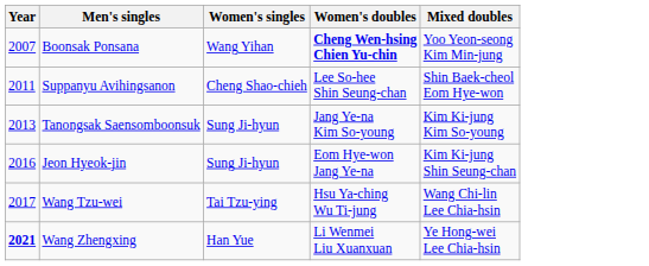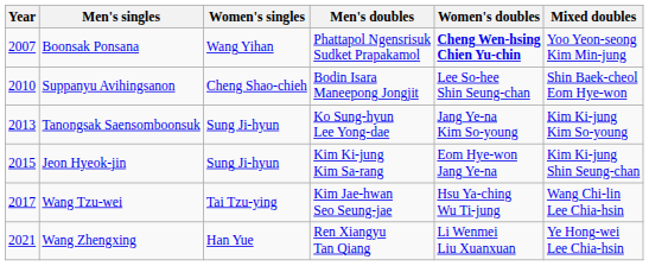+ column: Men's doubles | Phattapol Ngensrisuk Sudket Prapakamol | Bodin Isara Maneepong Jongjit | Ko Sung-hyun Lee Yong-dae | Kim Ki-jung Kim Sa-rang | Kim Jae-hwan Seo Seung-jae | Ren Xiangyu Tan Qiang
Suppanyu Avihingsanon | Year: 2011 -> 2010
Jeon Hyeok-jin | Year: 2016 -> 2015
Wang Zhengxing | Year: bold -> normal
